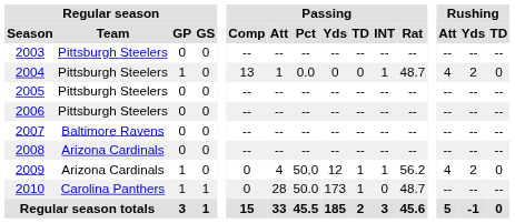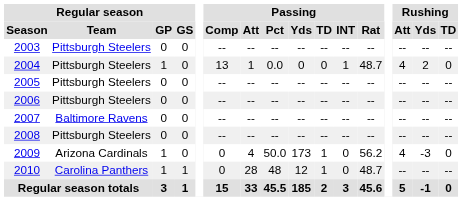2008 | Regular season / Team: Arizona Cardinals -> Pittsburgh Steelers
2009 | Passing / Yds: 12 -> 173
2009 | Passing / INT: 1 -> 0
2009 | Rushing / Yds: 2 -> -3
2010 | Passing / Pct: 50.0 -> 48
2010 | Passing / Yds: 173 -> 12
